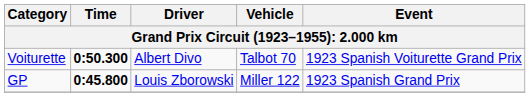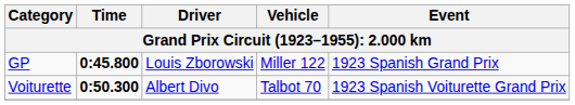rows swapped: GP <-> Voiturette
